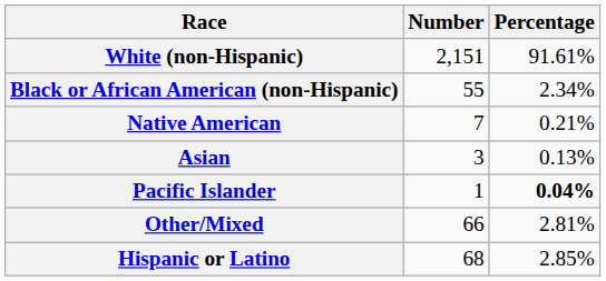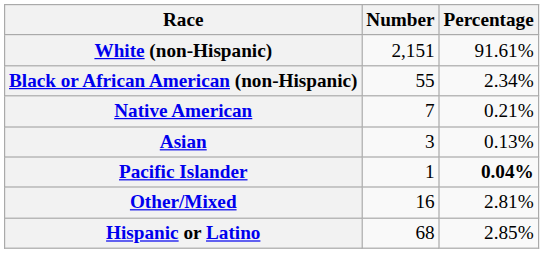Other/Mixed | Number: 66 -> 16
